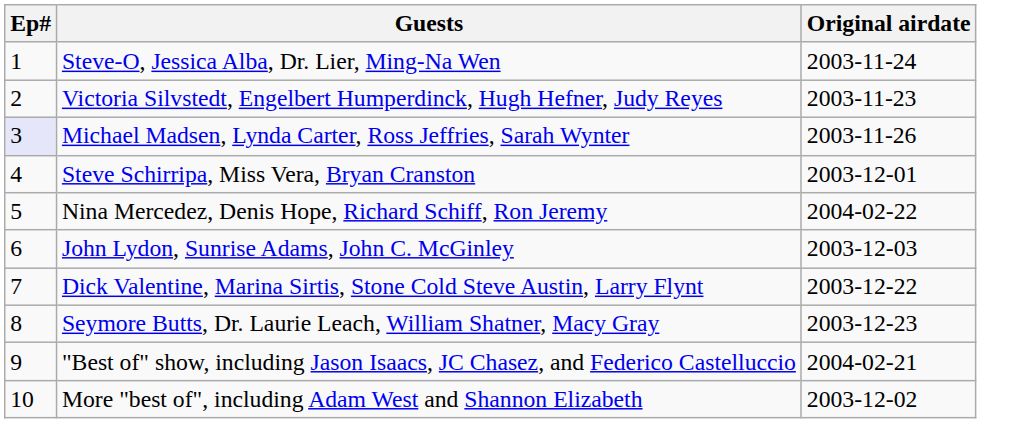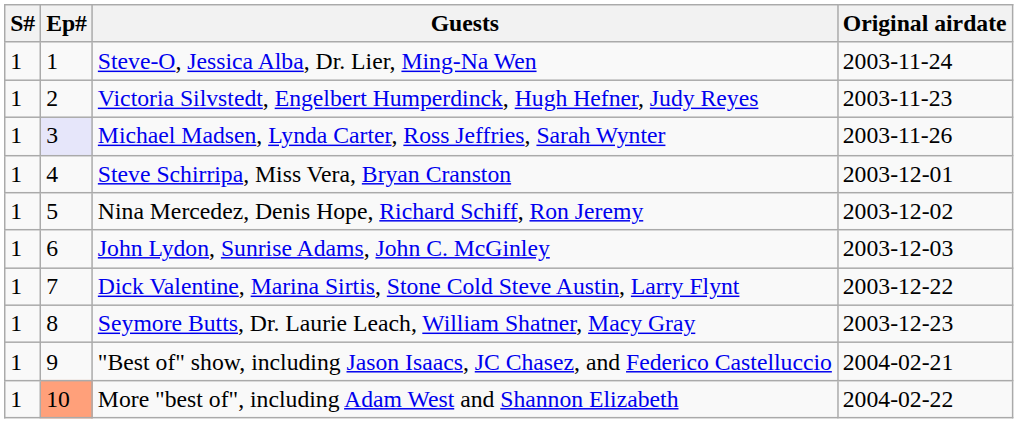+ column: S# | 1 | 1 | 1 | 1 | 1 | 1 | 1 | 1 | 1 | 1
Nina Mercedez, Denis Hope, Richard Schiff, Ron Jeremy | Original airdate: 2004-02-22 -> 2003-12-02
More "best of", including Adam West and Shannon Elizabeth | Ep#: no background -> lightsalmon background
More "best of", including Adam West and Shannon Elizabeth | Original airdate: 2003-12-02 -> 2004-02-22
